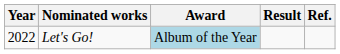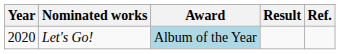Let's Go! | Year: 2022 -> 2020
